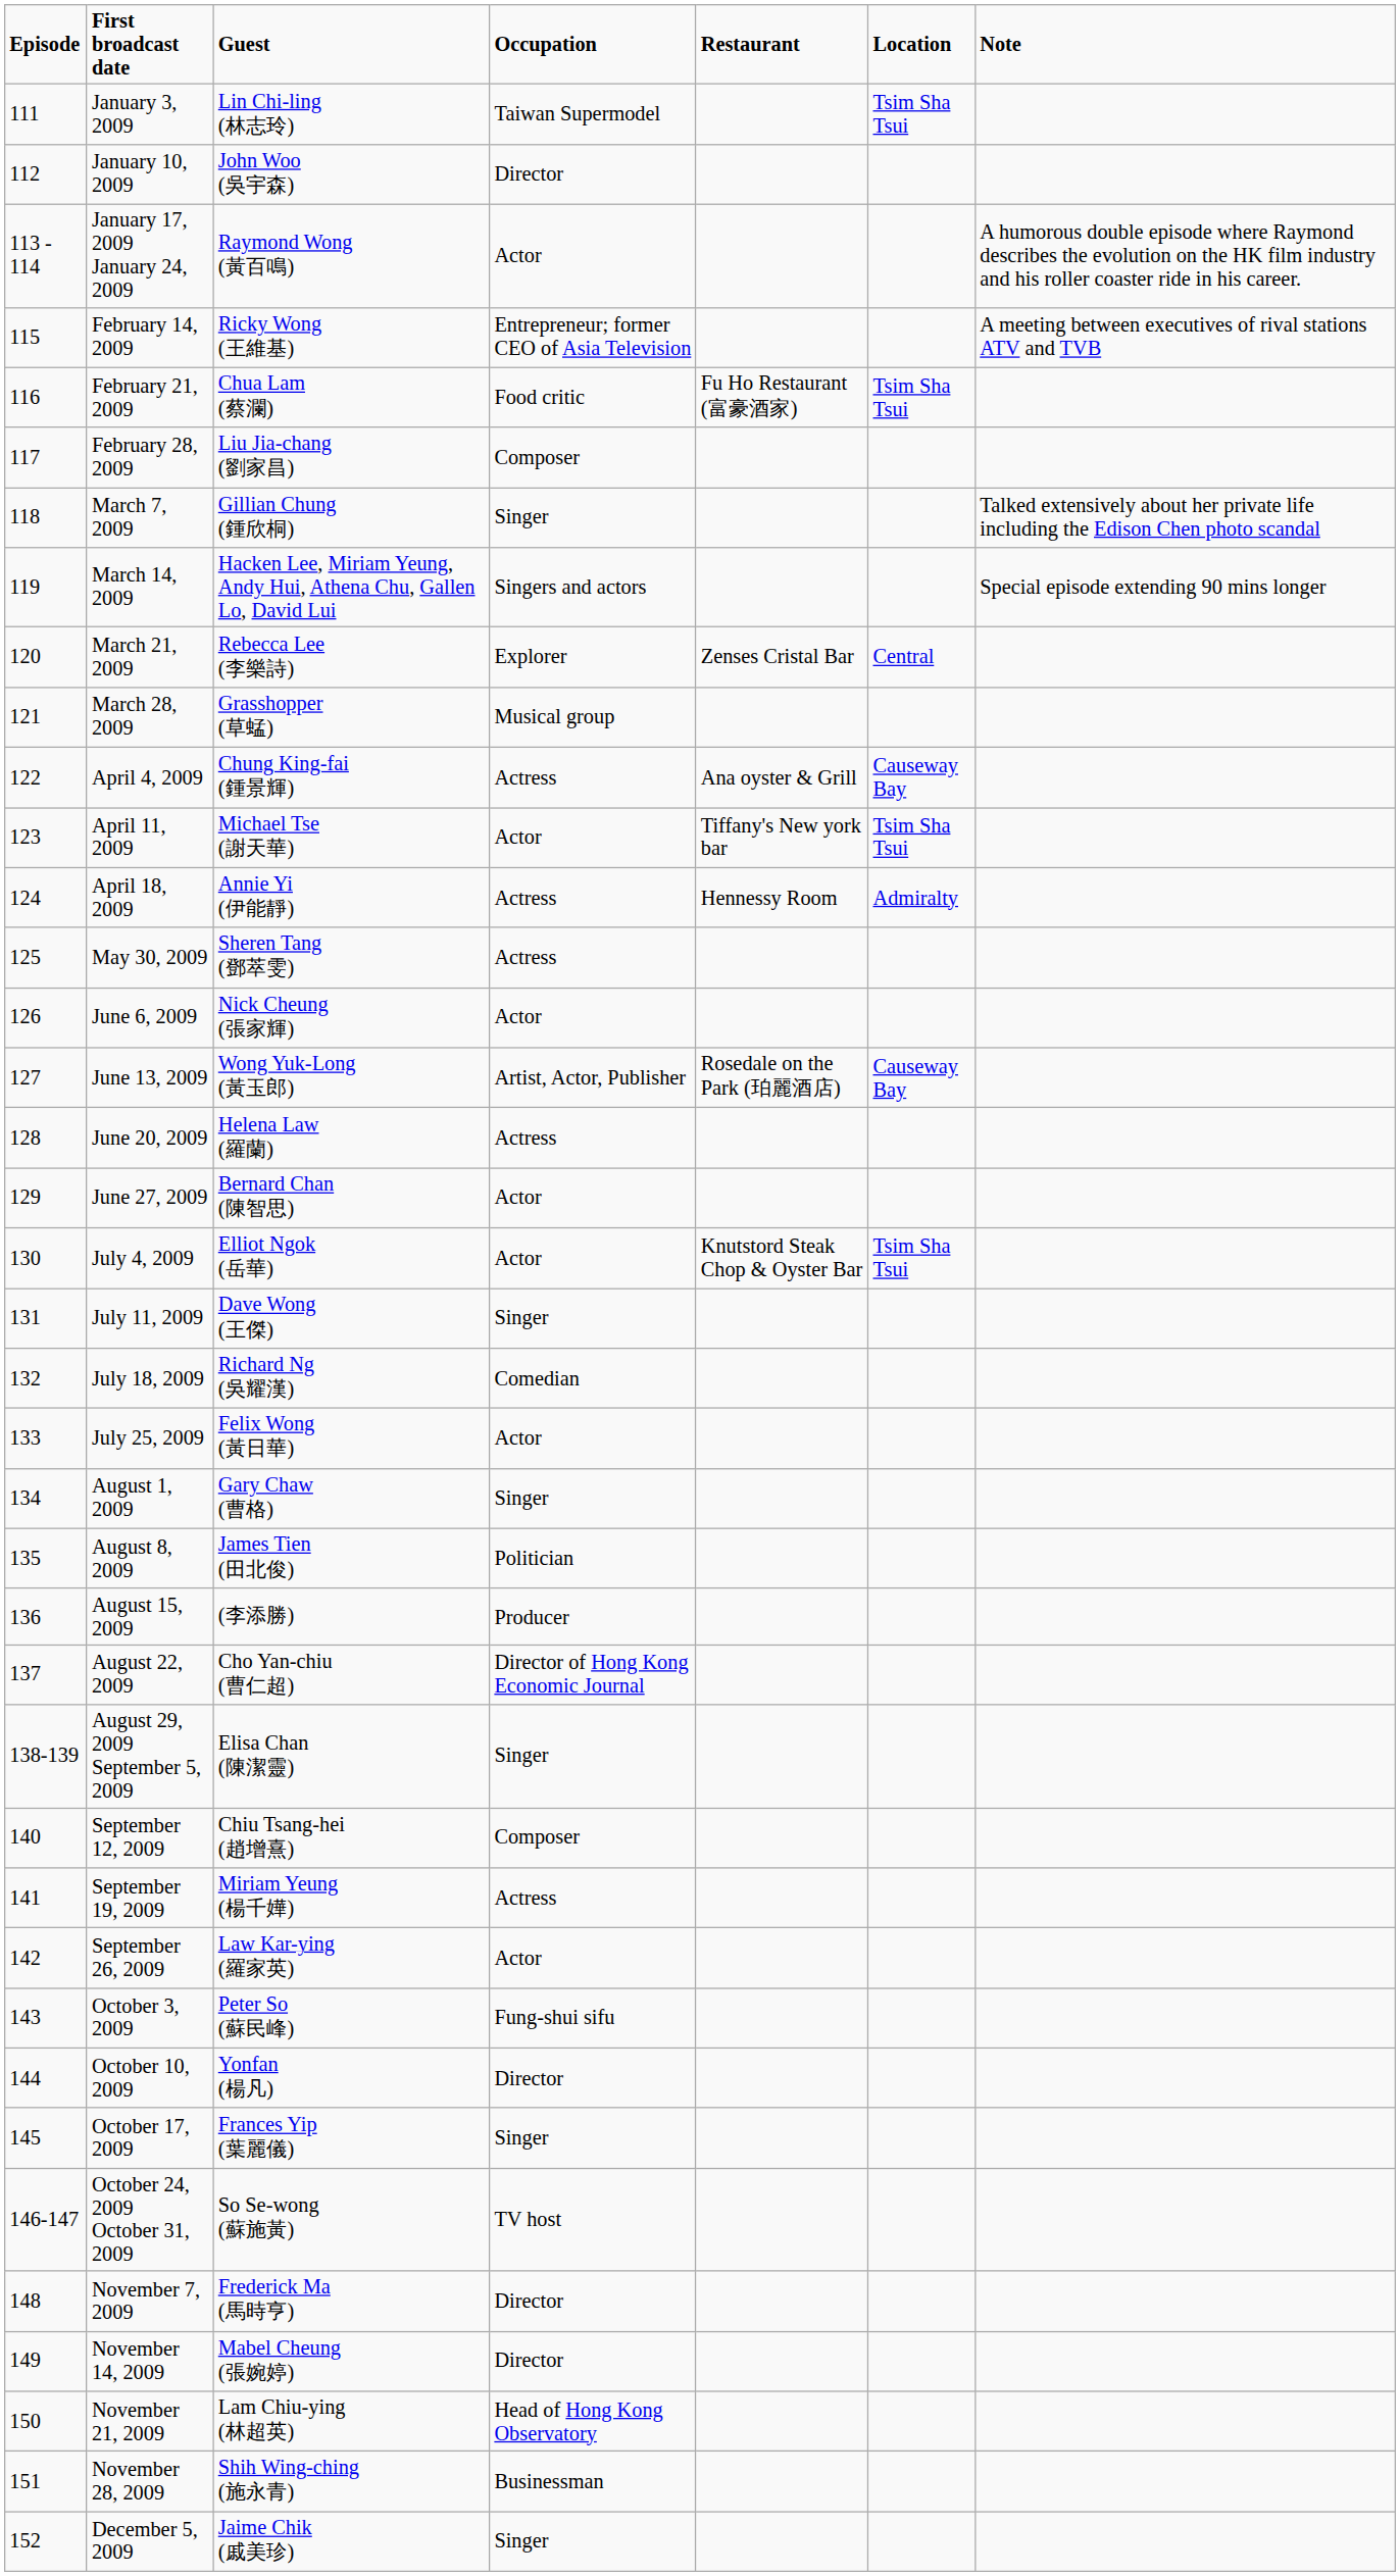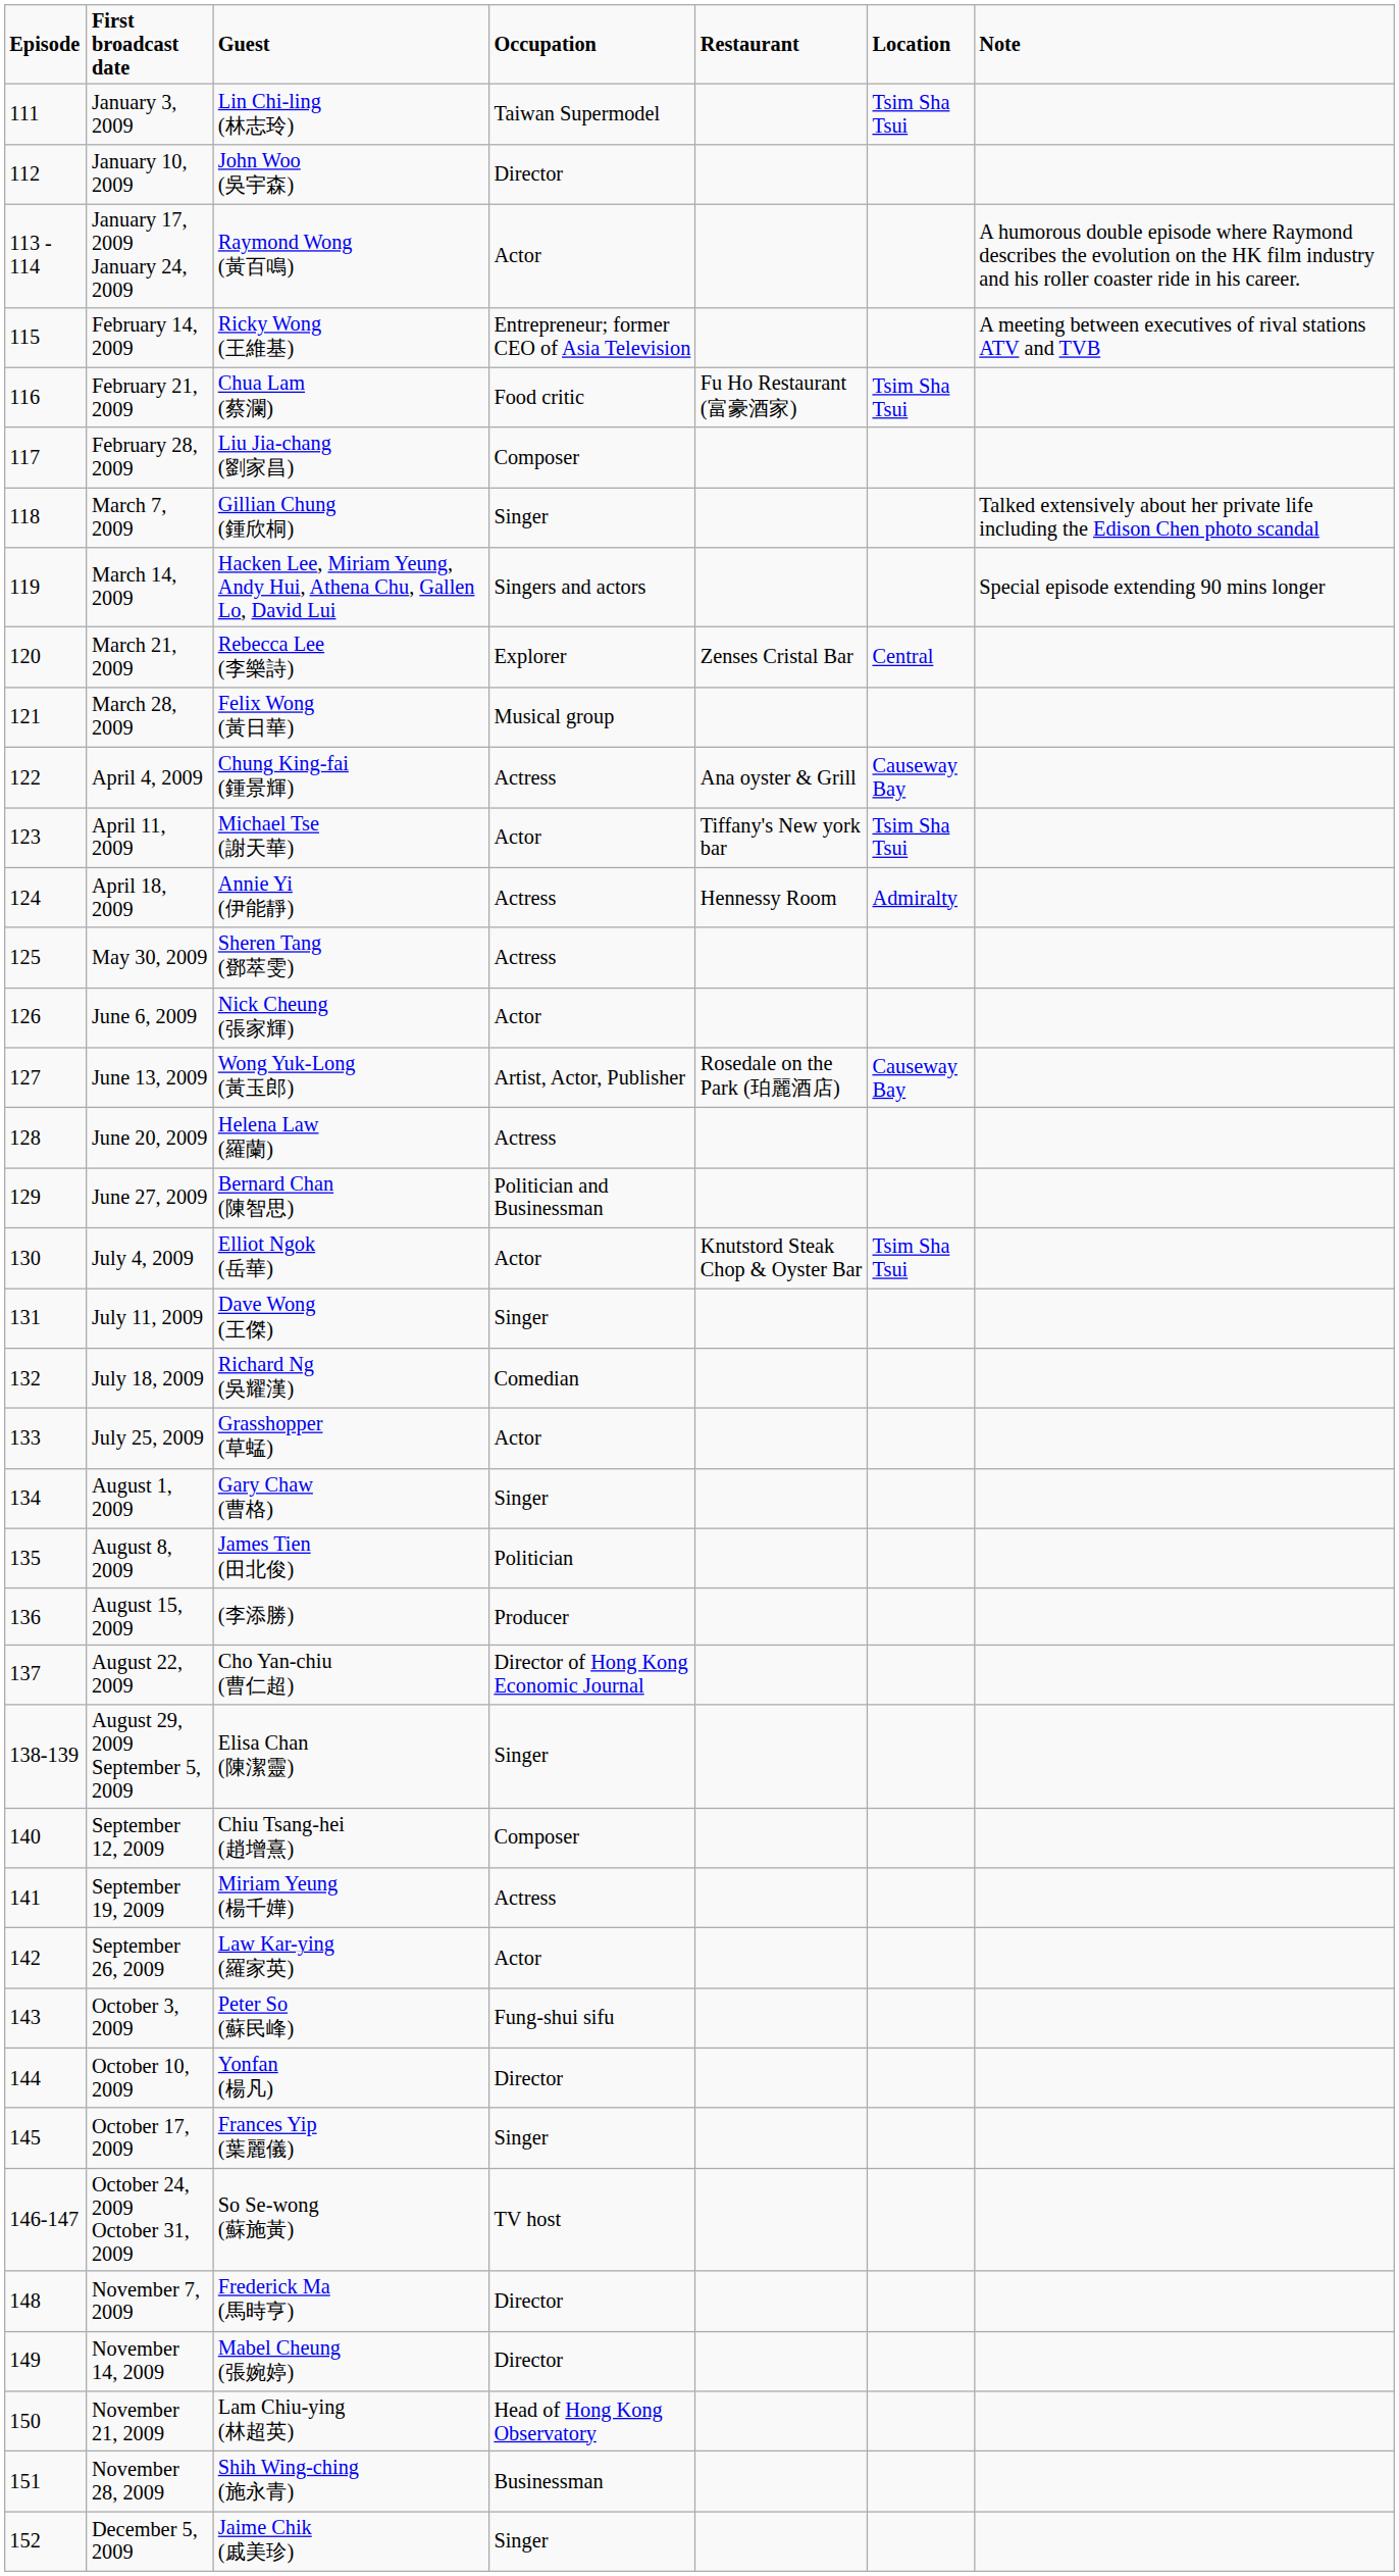March 28, 2009 | Guest: Grasshopper (草蜢) -> Felix Wong (黃日華)
June 27, 2009 | Occupation: Actor -> Politician and Businessman
July 25, 2009 | Guest: Felix Wong (黃日華) -> Grasshopper (草蜢)
